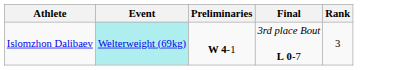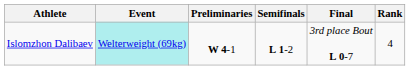+ column: Semifinals | L 1-2
Islomzhon Dalibaev | Rank: 3 -> 4
